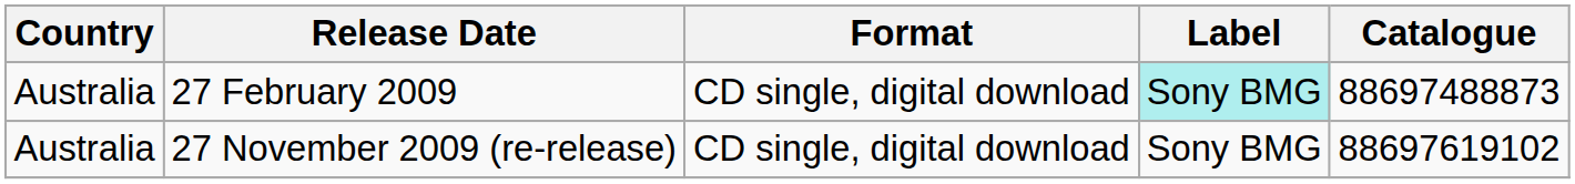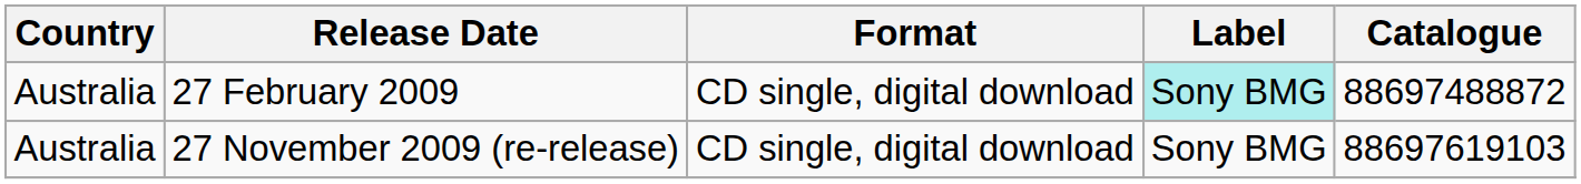27 February 2009 | Catalogue: 88697488873 -> 88697488872
27 November 2009 (re-release) | Catalogue: 88697619102 -> 88697619103
